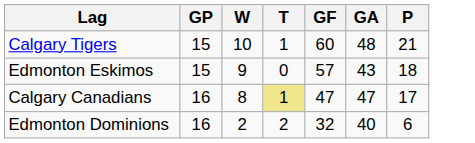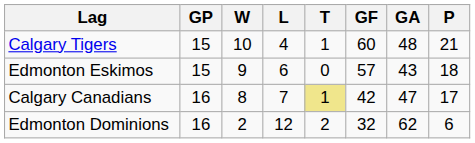+ column: L | 4 | 6 | 7 | 12
Calgary Canadians | GF: 47 -> 42
Edmonton Dominions | GA: 40 -> 62
